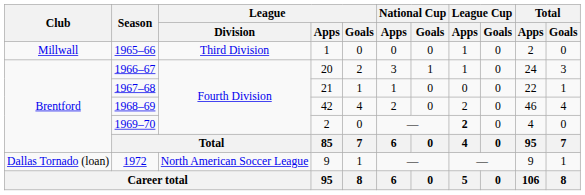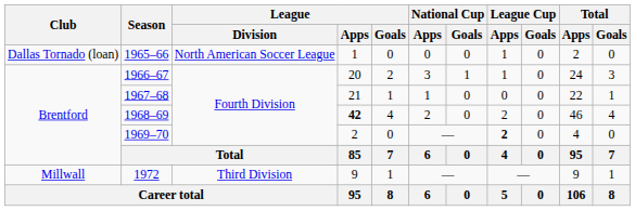1965–66 | Club: Millwall -> Dallas Tornado (loan)
1965–66 | League / Division: Third Division -> North American Soccer League
1968–69 | League / Apps: normal -> bold
1972 | Club: Dallas Tornado (loan) -> Millwall
1972 | League / Division: North American Soccer League -> Third Division
